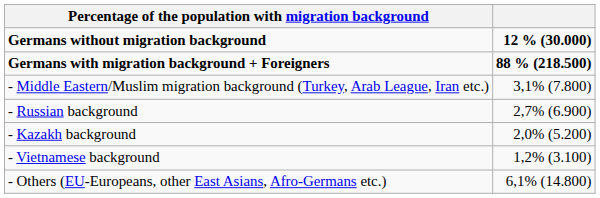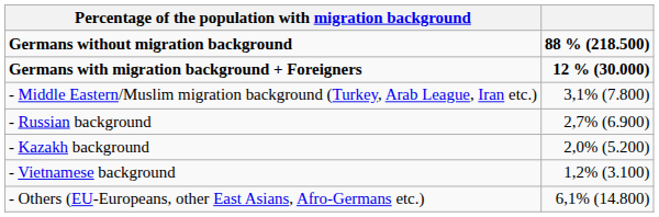Germans without migration background | column 2: 12 % (30.000) -> 88 % (218.500)
Germans with migration background + Foreigners | column 2: 88 % (218.500) -> 12 % (30.000)
